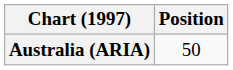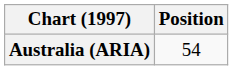Australia (ARIA) | Position: 50 -> 54
